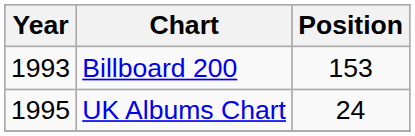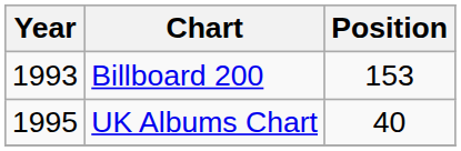UK Albums Chart | Position: 24 -> 40
